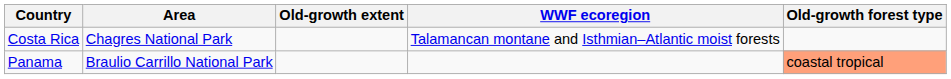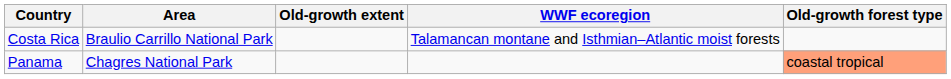Costa Rica | Area: Chagres National Park -> Braulio Carrillo National Park
Panama | Area: Braulio Carrillo National Park -> Chagres National Park
